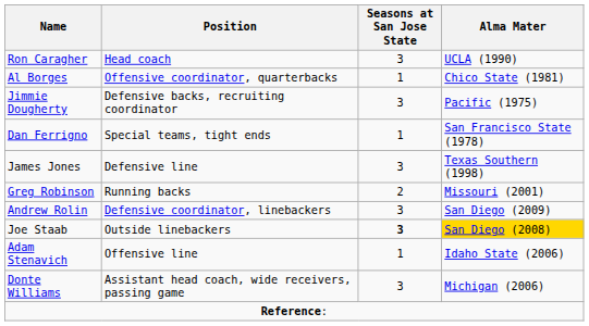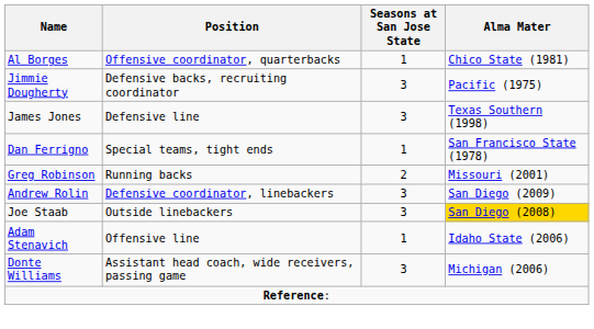- row: Ron Caragher | Head coach | 3 | UCLA (1990)
rows swapped: Dan Ferrigno <-> James Jones
Joe Staab | Seasons at San Jose State: bold -> normal
